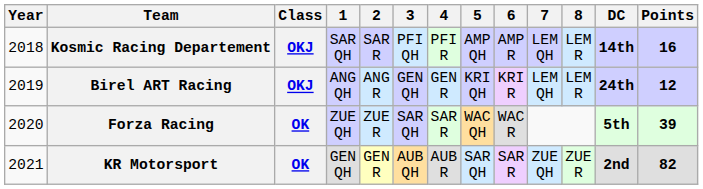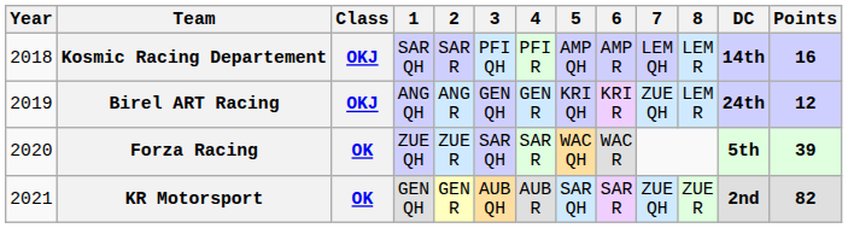Birel ART Racing | 7: LEM QH -> ZUE QH
